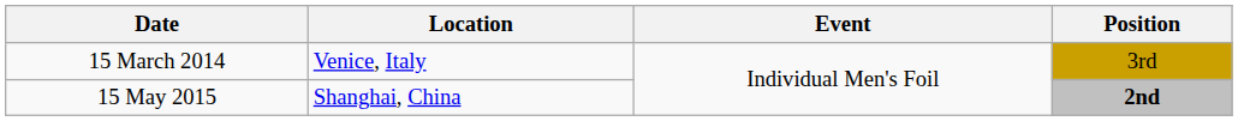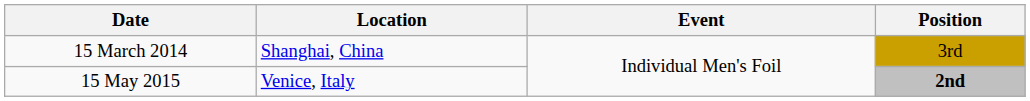15 March 2014 | Location: Venice, Italy -> Shanghai, China
15 May 2015 | Location: Shanghai, China -> Venice, Italy
